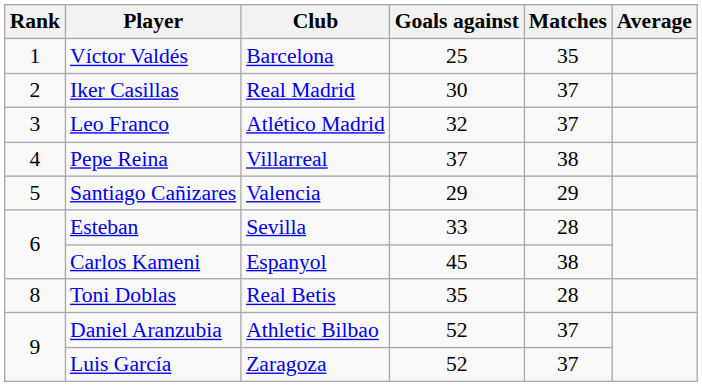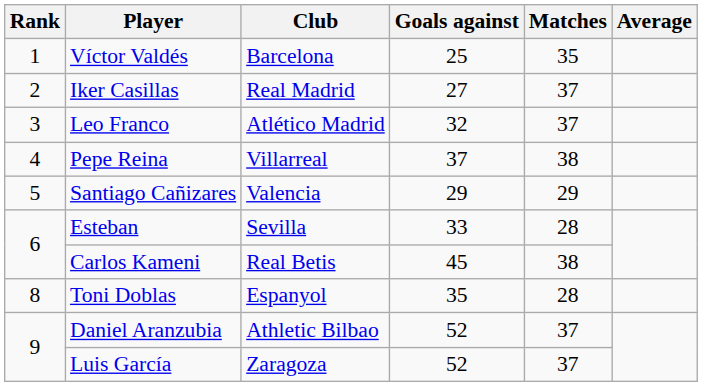Iker Casillas | Goals against: 30 -> 27
Carlos Kameni | Club: Espanyol -> Real Betis
Toni Doblas | Club: Real Betis -> Espanyol
